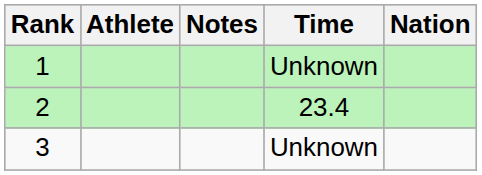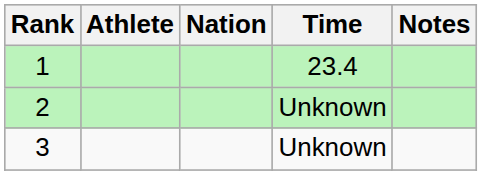columns swapped: Nation <-> Notes
1 | Time: Unknown -> 23.4
2 | Time: 23.4 -> Unknown
